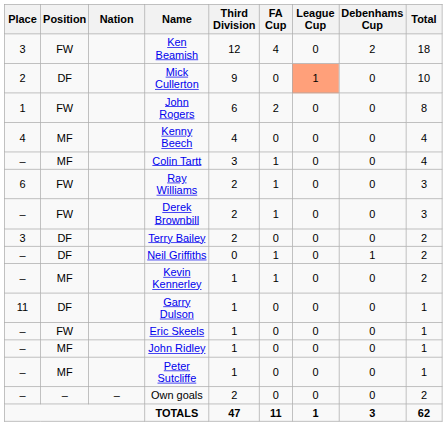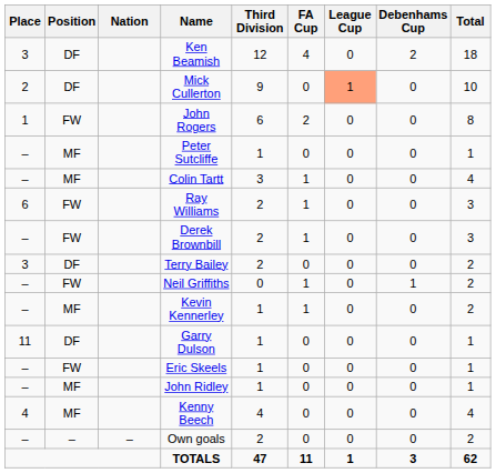Ken Beamish | Position: FW -> DF
rows swapped: Kenny Beech <-> Peter Sutcliffe
Neil Griffiths | Position: DF -> FW
